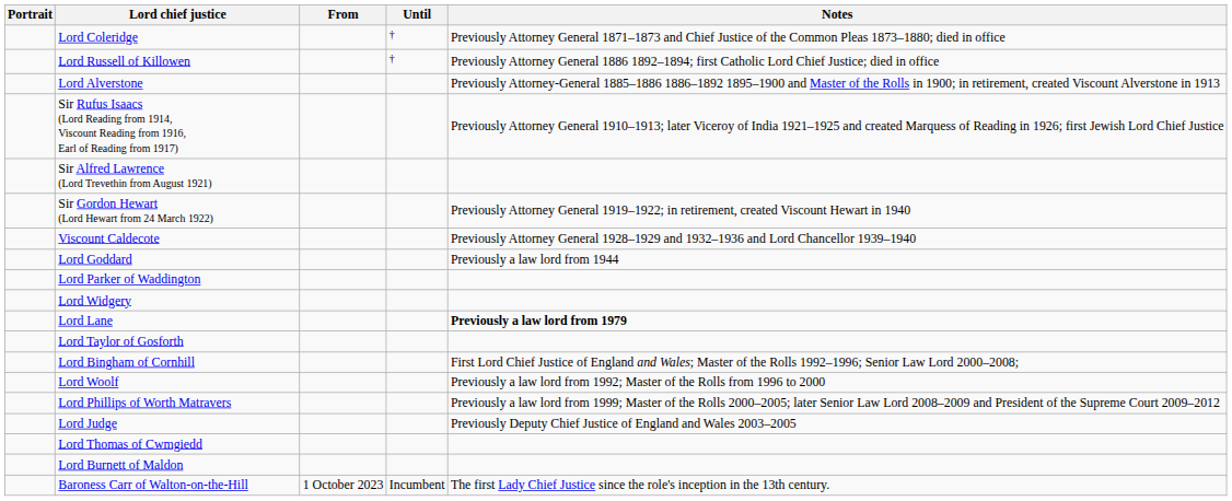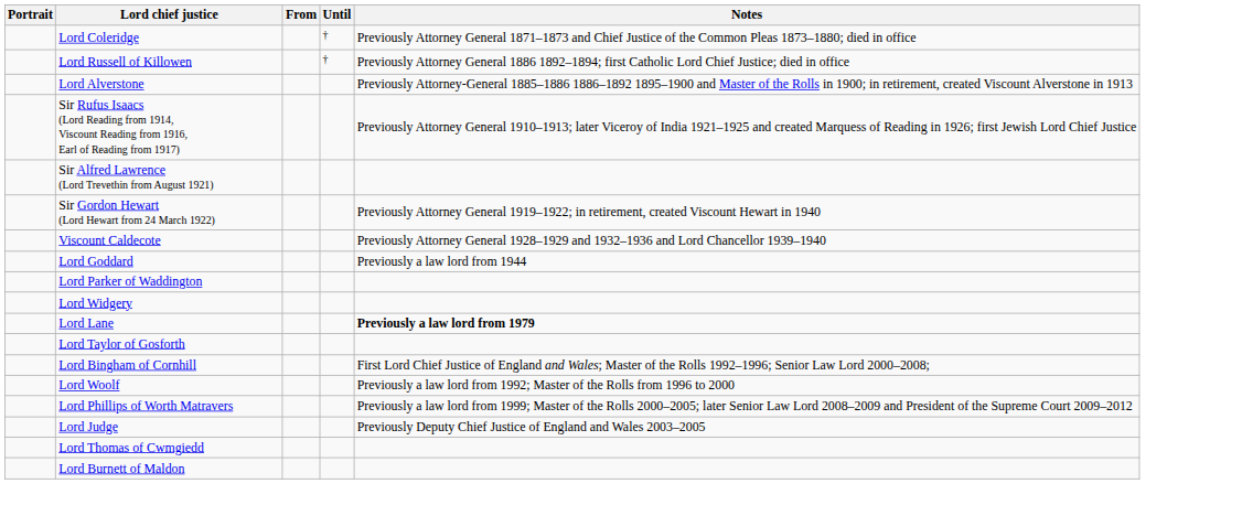- row: Baroness Carr of Walton-on-the-Hill | 1 October 2023 | Incumbent | The first Lady Chief Justice since the role's inception in the 13th century.
